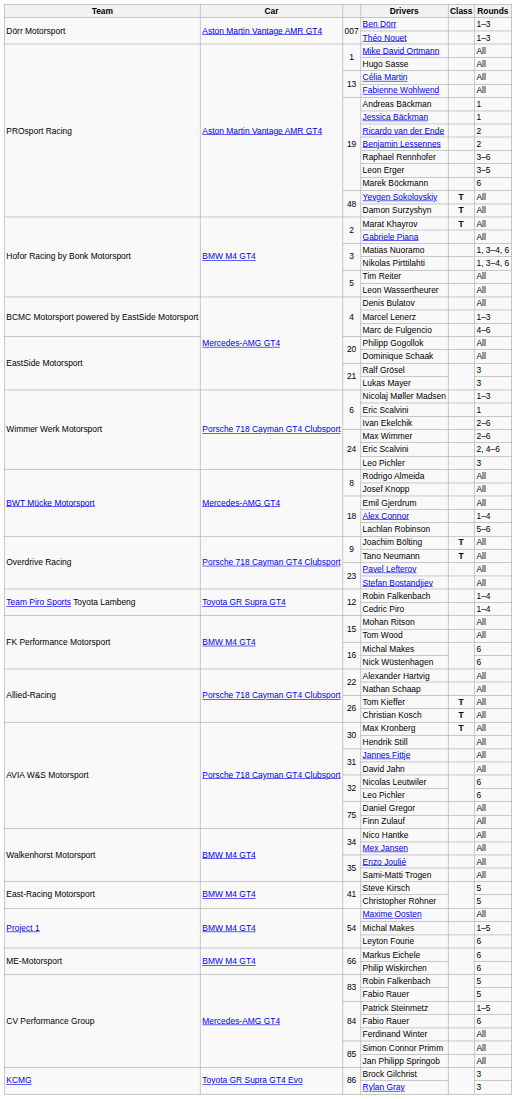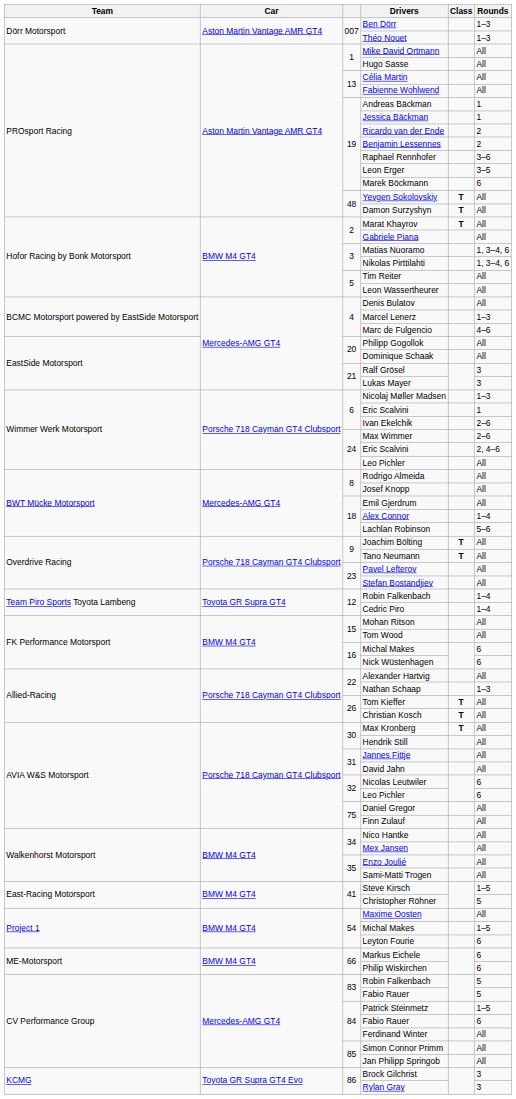24 / Leo Pichler | Rounds: 3 -> All
Nathan Schaap | Rounds: All -> 1–3
Steve Kirsch | Rounds: 5 -> 1–5
